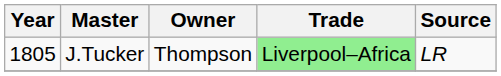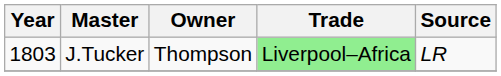J.Tucker | Year: 1805 -> 1803
